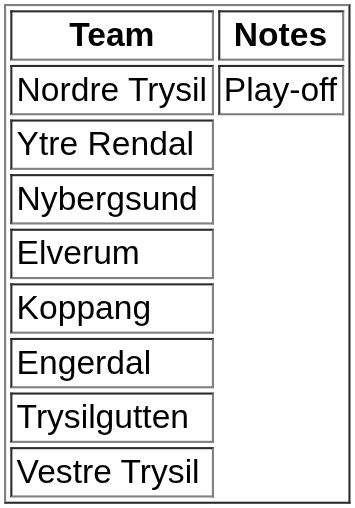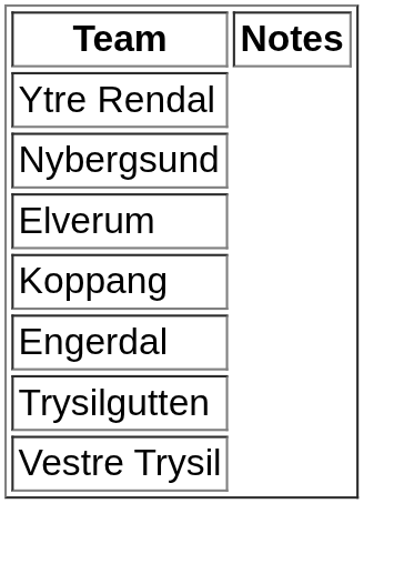- row: Nordre Trysil | Play-off
